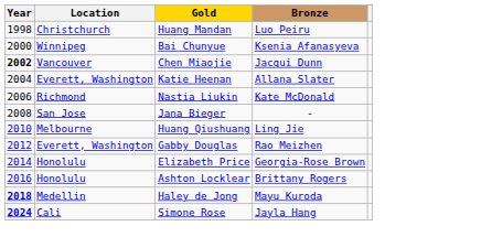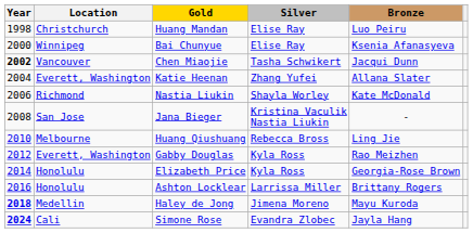+ column: Silver | Elise Ray | Elise Ray | Tasha Schwikert | Zhang Yufei | Shayla Worley | Kristina Vaculik Nastia Liukin | Rebecca Bross | Kyla Ross | Kyla Ross | Larrissa Miller | Jimena Moreno | Evandra Zlobec
